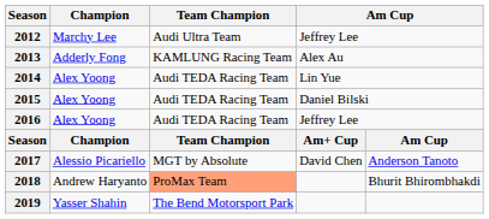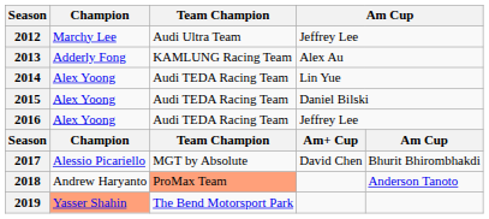2017 | column 5: Anderson Tanoto -> Bhurit Bhirombhakdi
2018 | column 5: Bhurit Bhirombhakdi -> Anderson Tanoto
2019 | Champion: no background -> lightsalmon background
